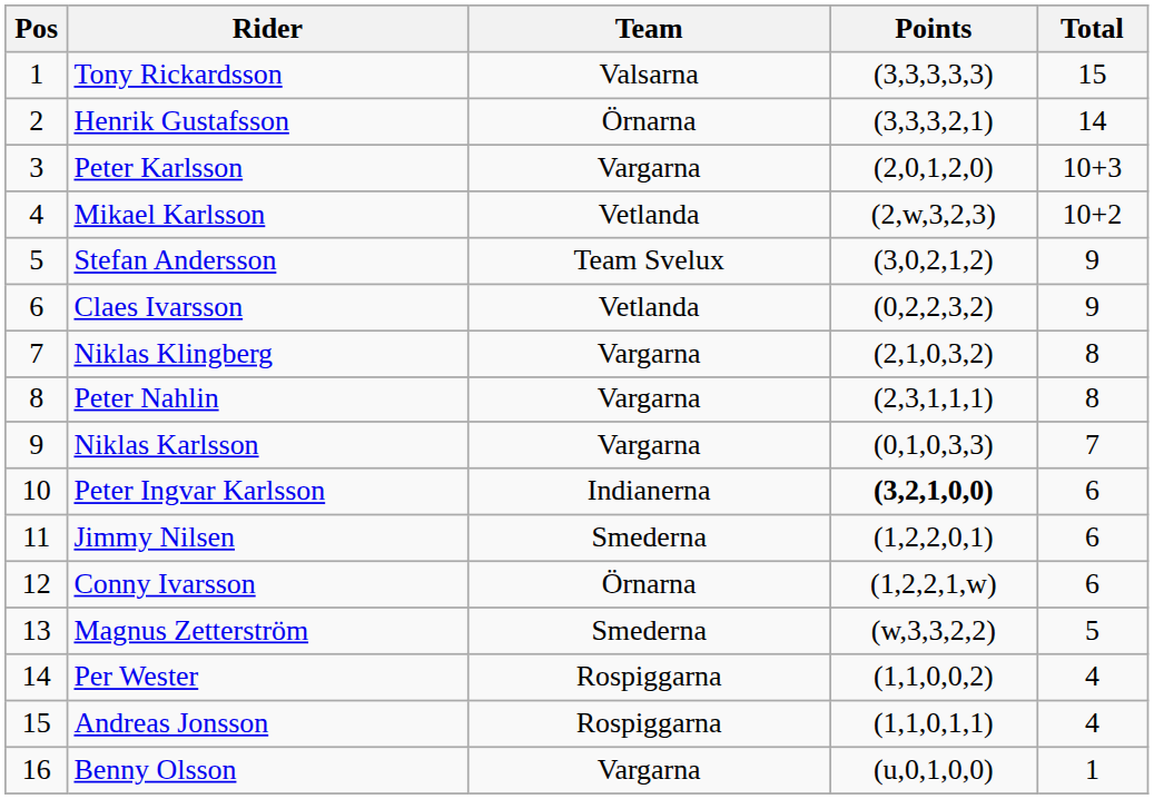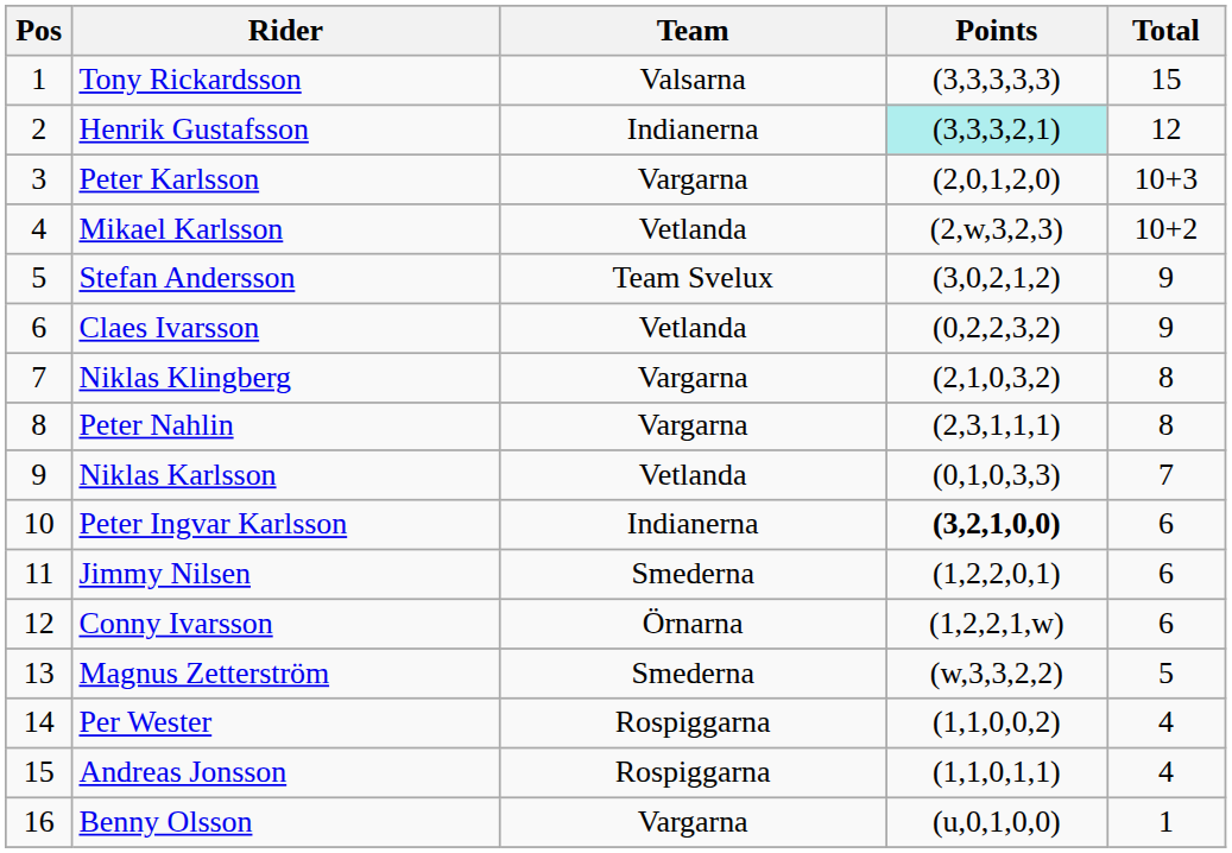Henrik Gustafsson | Team: Örnarna -> Indianerna
Henrik Gustafsson | Points: no background -> paleturquoise background
Henrik Gustafsson | Total: 14 -> 12
Niklas Karlsson | Team: Vargarna -> Vetlanda
